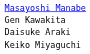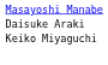- row: Gen Kawakita
